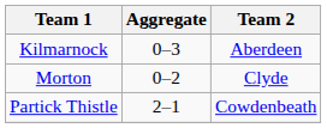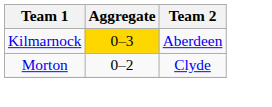Kilmarnock | Aggregate: no background -> gold background
- row: Partick Thistle | 2–1 | Cowdenbeath
